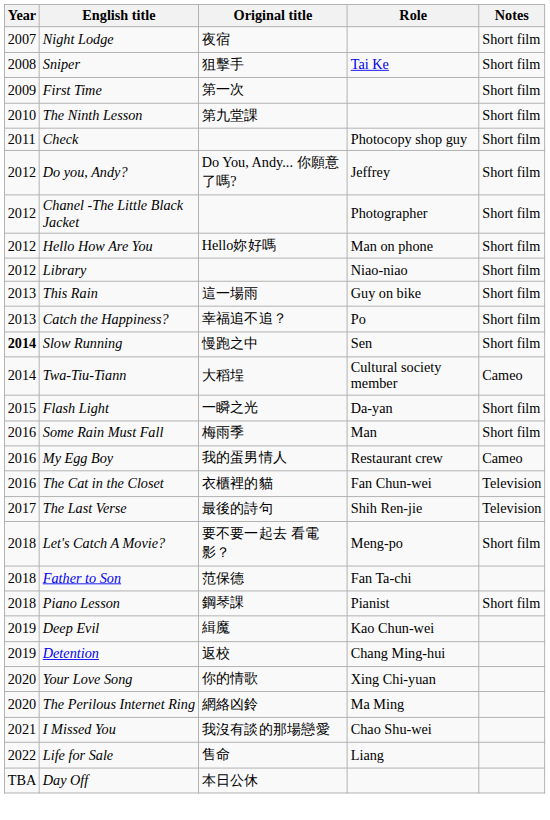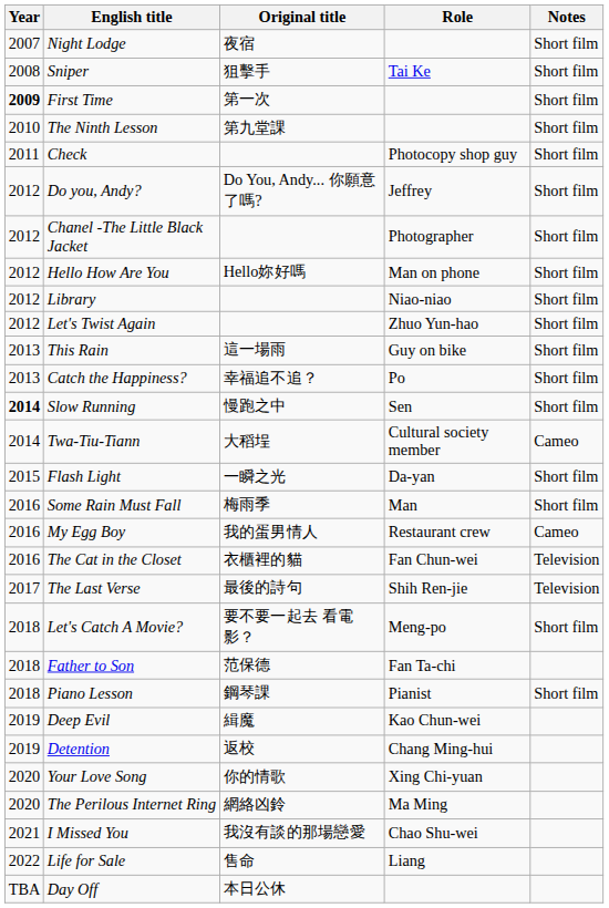First Time | Year: normal -> bold
+ row: 2012 | Let's Twist Again | Zhuo Yun-hao | Short film
